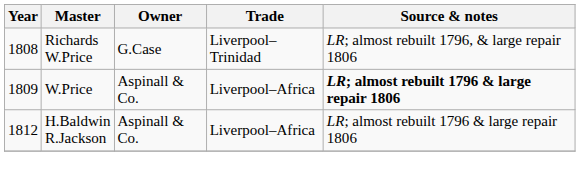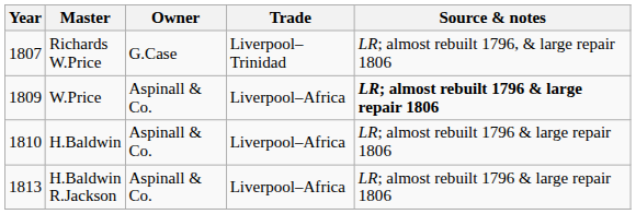Richards W.Price | Year: 1808 -> 1807
+ row: 1810 | H.Baldwin | Aspinall & Co. | Liverpool–Africa | LR; almost rebuilt 1796 & large repair 1806
H.Baldwin R.Jackson | Year: 1812 -> 1813
